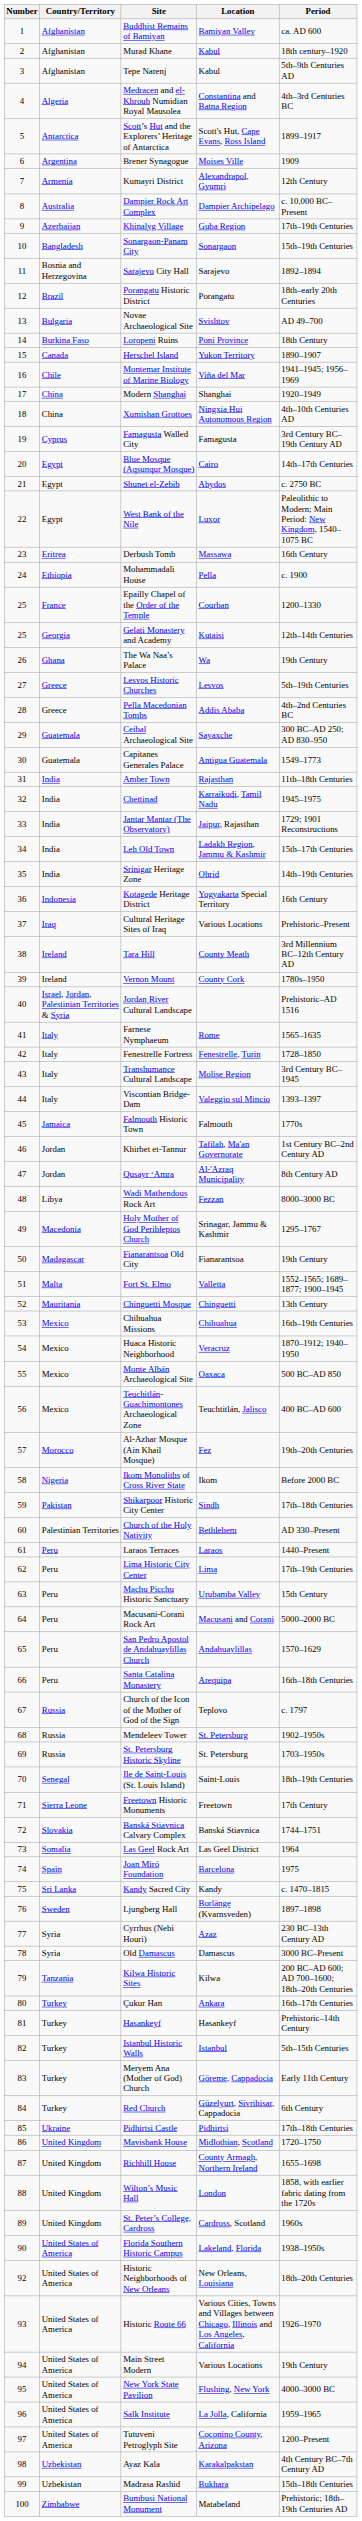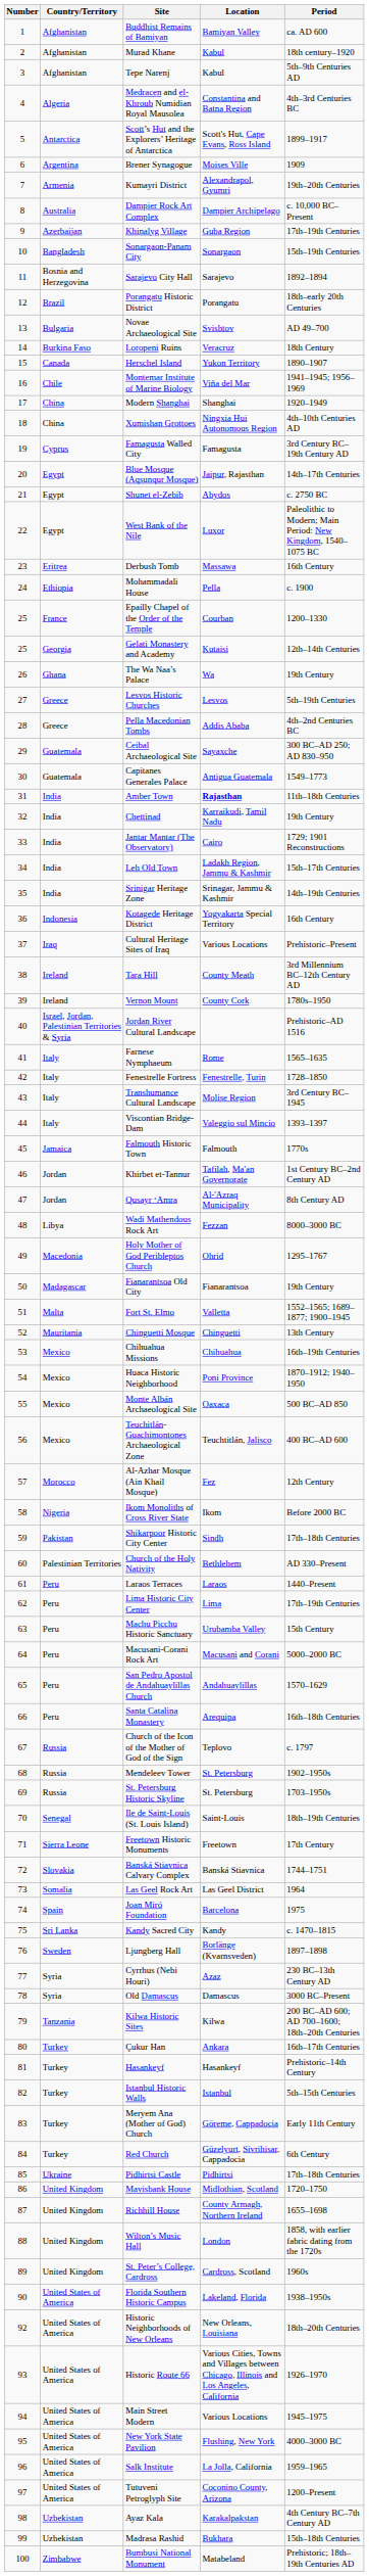Kumayri District | Period: 12th Century -> 19th–20th Centuries
Loropeni Ruins | Location: Poni Province -> Veracruz
Blue Mosque (Aqsunqur Mosque) | Location: Cairo -> Jaipur, Rajasthan
Amber Town | Location: normal -> bold
Chettinad | Period: 1945–1975 -> 19th Century
Jantar Mantar (The Observatory) | Location: Jaipur, Rajasthan -> Cairo
Srinigar Heritage Zone | Location: Ohrid -> Srinagar, Jammu & Kashmir
Holy Mother of God Peribleptos Church | Location: Srinagar, Jammu & Kashmir -> Ohrid
Huaca Historic Neighborhood | Location: Veracruz -> Poni Province
Al-Azhar Mosque (Ain Khail Mosque) | Period: 19th–20th Centuries -> 12th Century
Main Street Modern | Period: 19th Century -> 1945–1975
